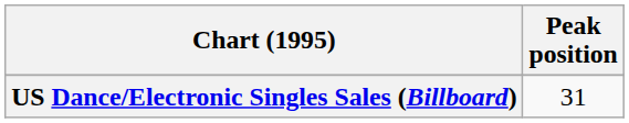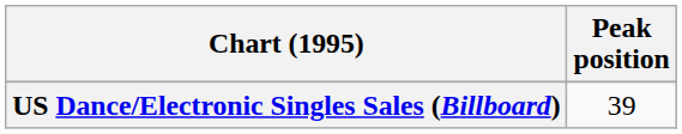US Dance/Electronic Singles Sales (Billboard) | Peak position: 31 -> 39
